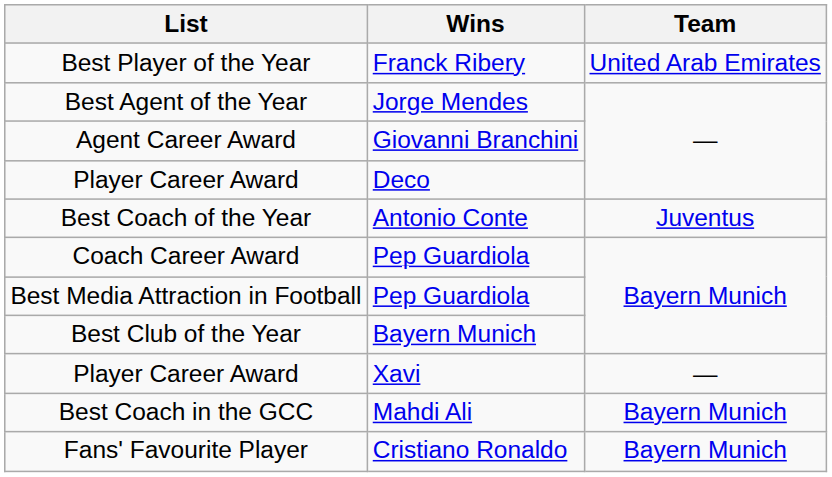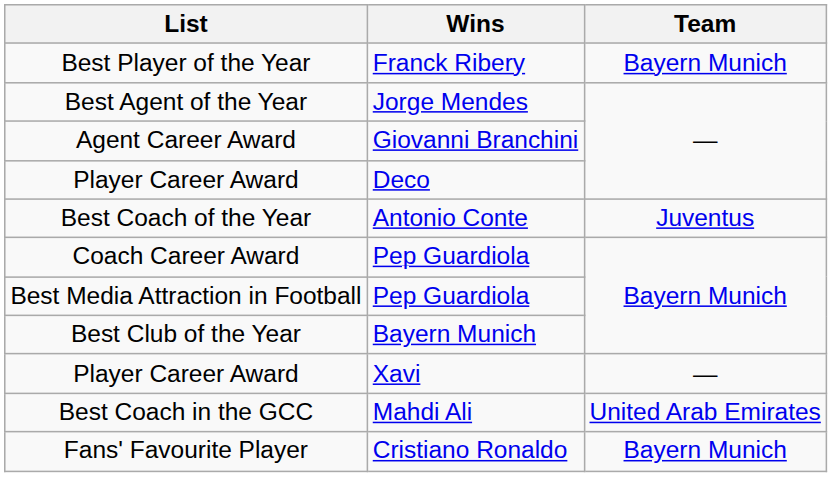Best Player of the Year | Team: United Arab Emirates -> Bayern Munich
Best Coach in the GCC | Team: Bayern Munich -> United Arab Emirates
